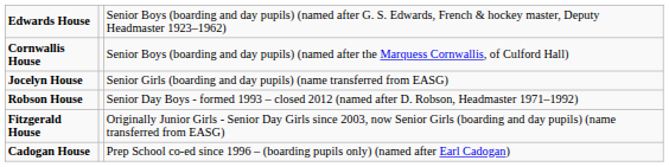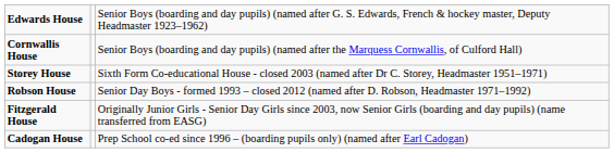- row: Jocelyn House | Senior Girls (boarding and day pupils) (name transferred from EASG)
+ row: Storey House | Sixth Form Co-educational House - closed 2003 (named after Dr C. Storey, Headmaster 1951–1971)
